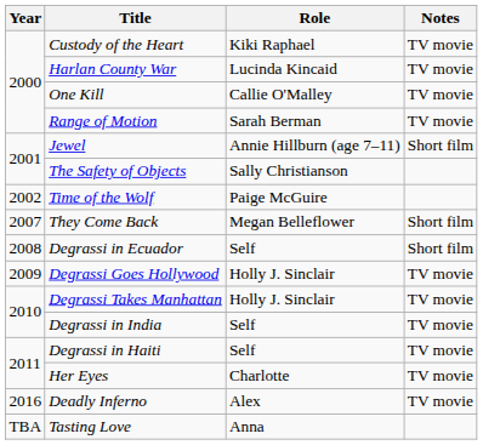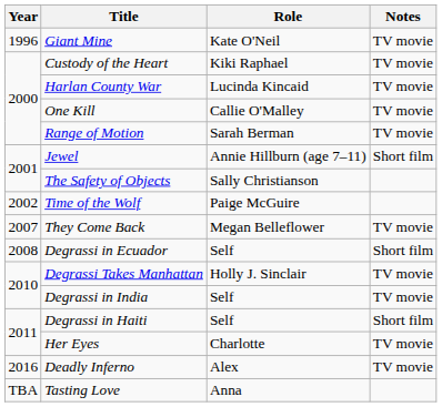+ row: 1996 | Giant Mine | Kate O'Neil | TV movie
They Come Back | Notes: Short film -> TV movie
- row: 2009 | Degrassi Goes Hollywood | Holly J. Sinclair | TV movie
Degrassi in Haiti | Notes: TV movie -> Short film
